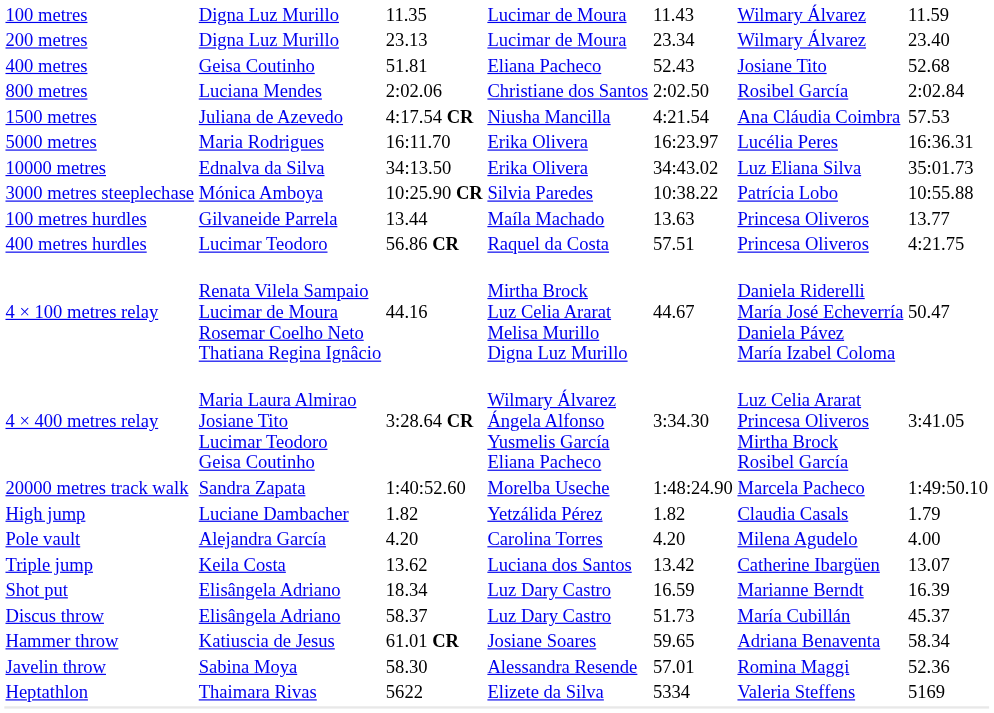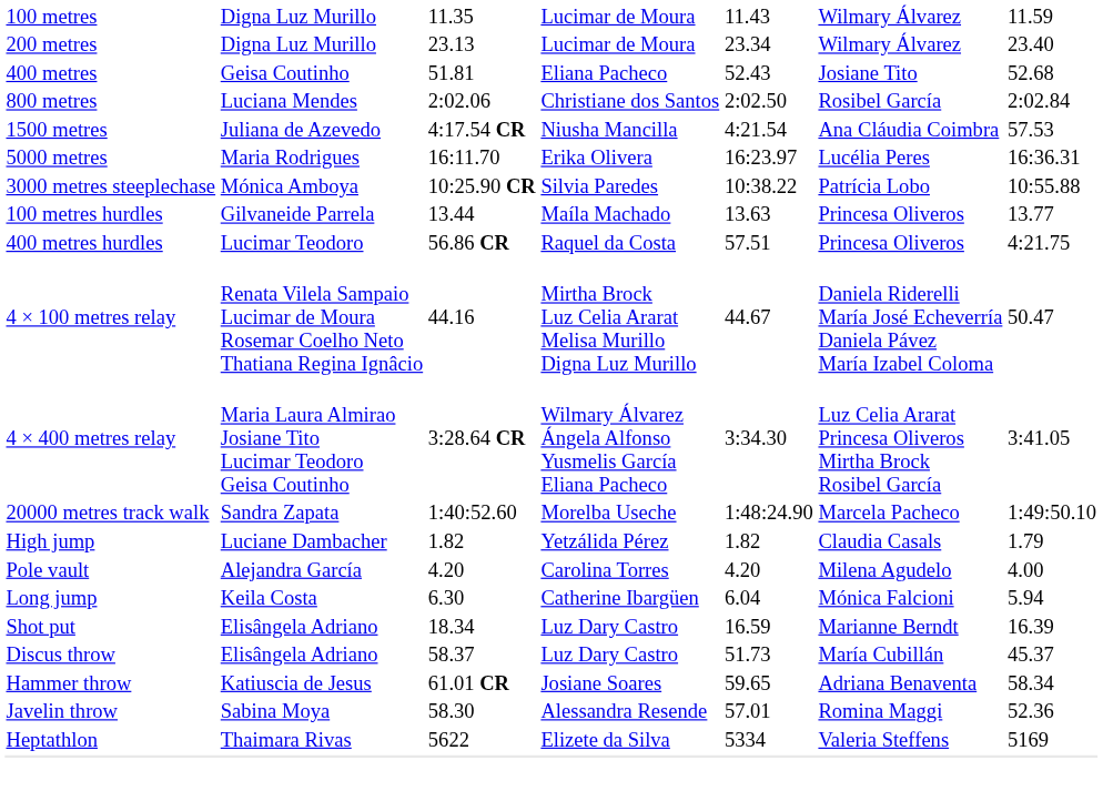- row: 10000 metres | Ednalva da Silva | 34:13.50 | Erika Olivera | 34:43.02 | Luz Eliana Silva | 35:01.73
+ row: Long jump | Keila Costa | 6.30 | Catherine Ibargüen | 6.04 | Mónica Falcioni | 5.94
- row: Triple jump | Keila Costa | 13.62 | Luciana dos Santos | 13.42 | Catherine Ibargüen | 13.07
